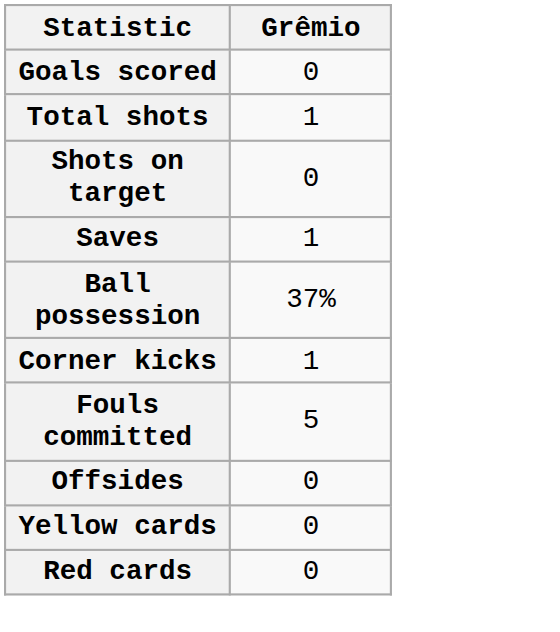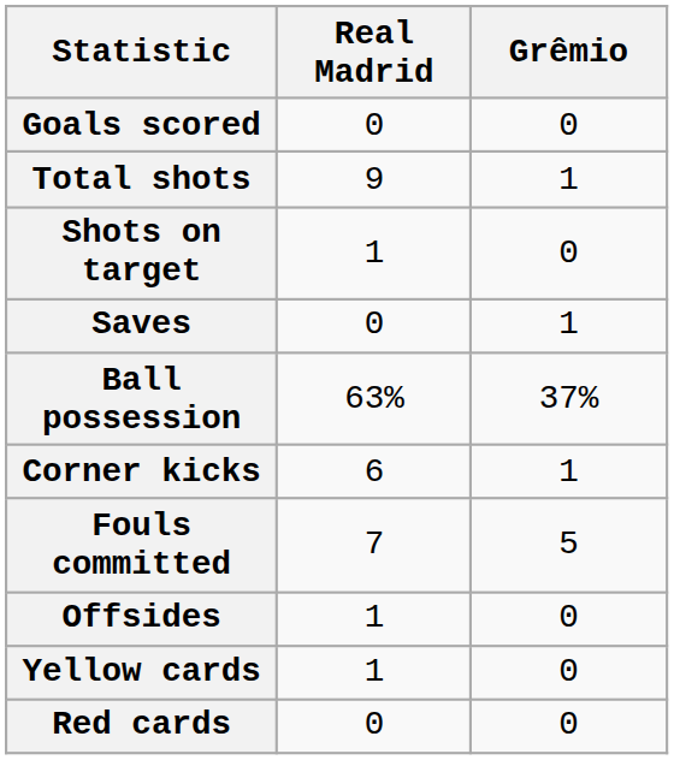+ column: Real Madrid | 0 | 9 | 1 | 0 | 63% | 6 | 7 | 1 | 1 | 0
